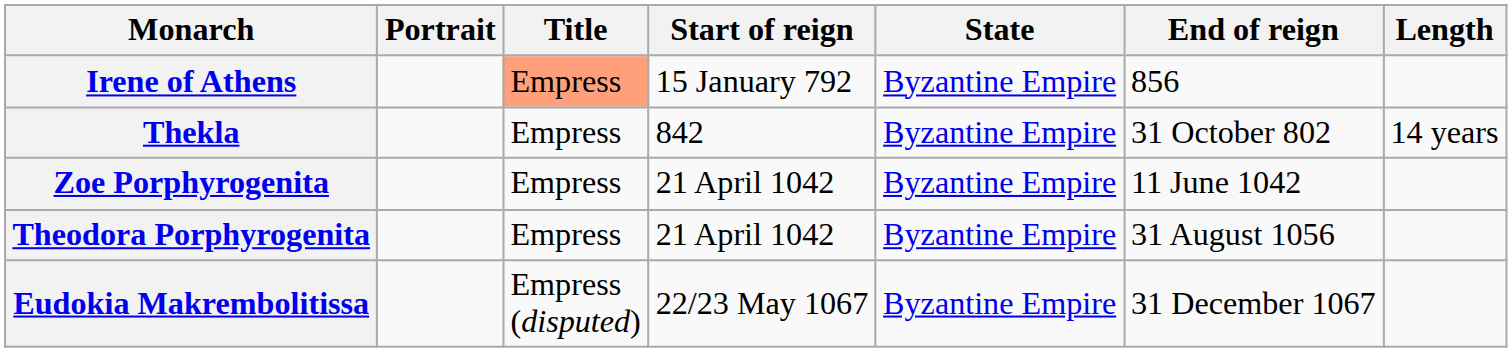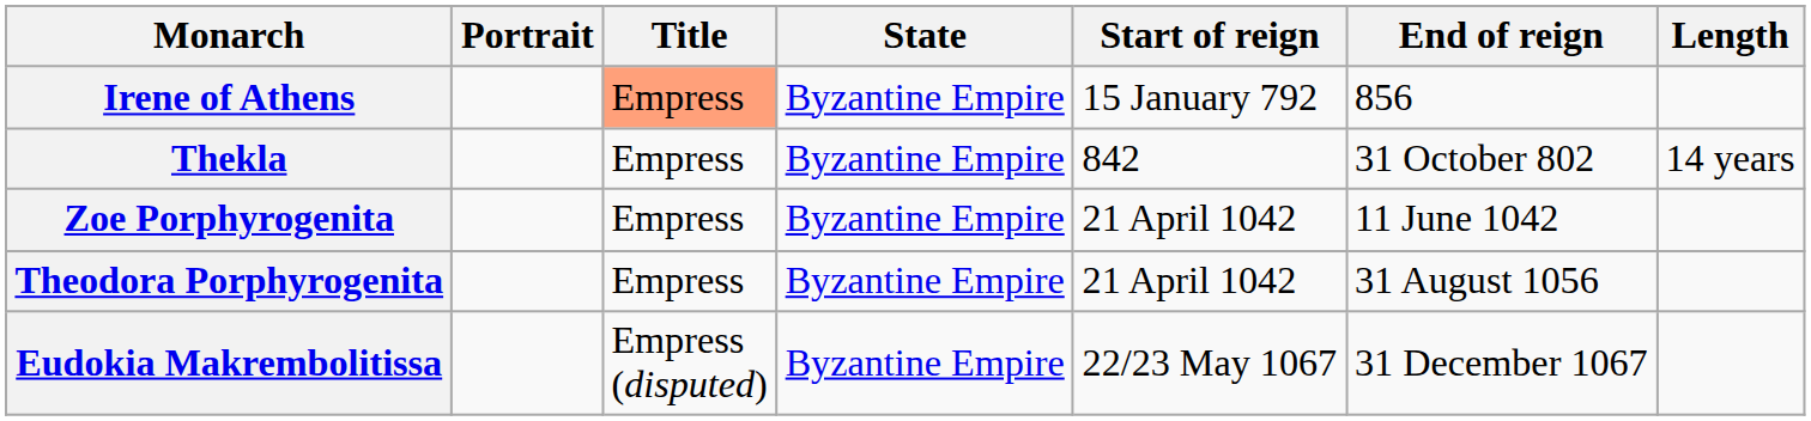columns swapped: State <-> Start of reign
